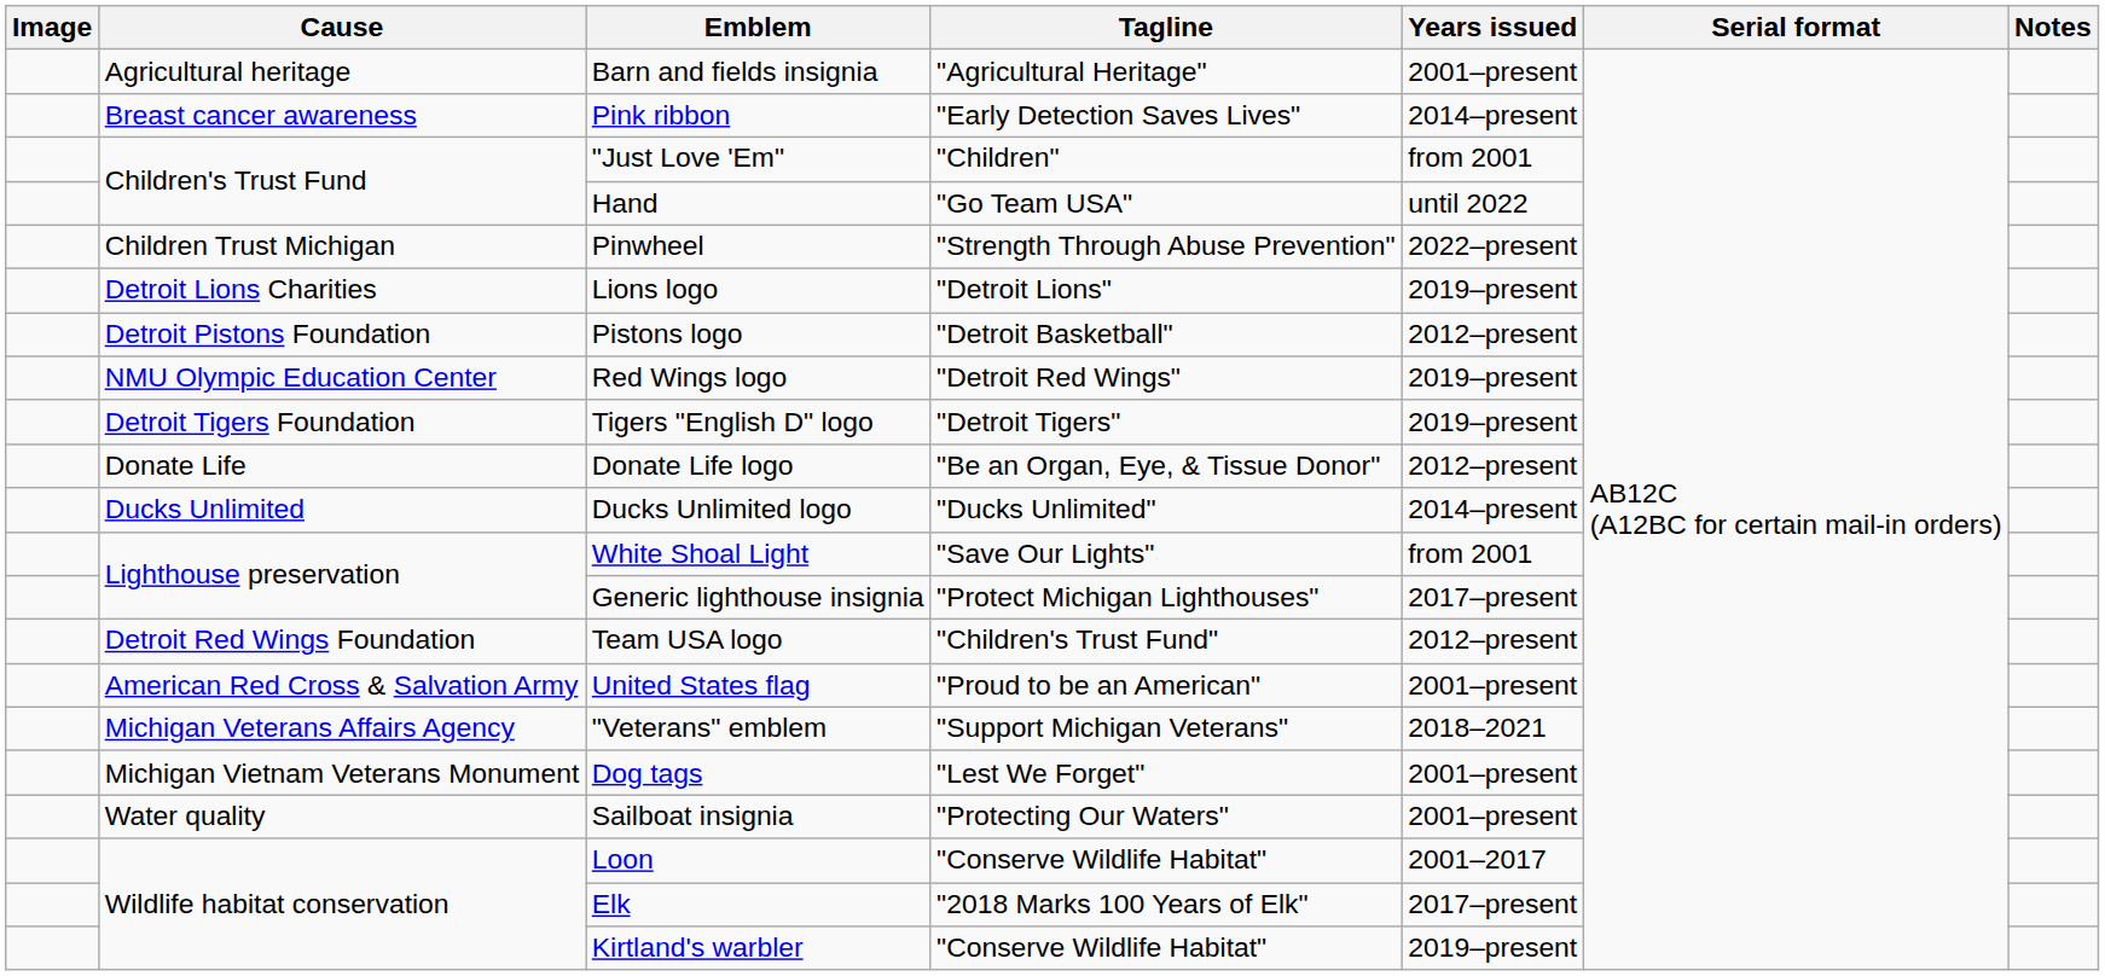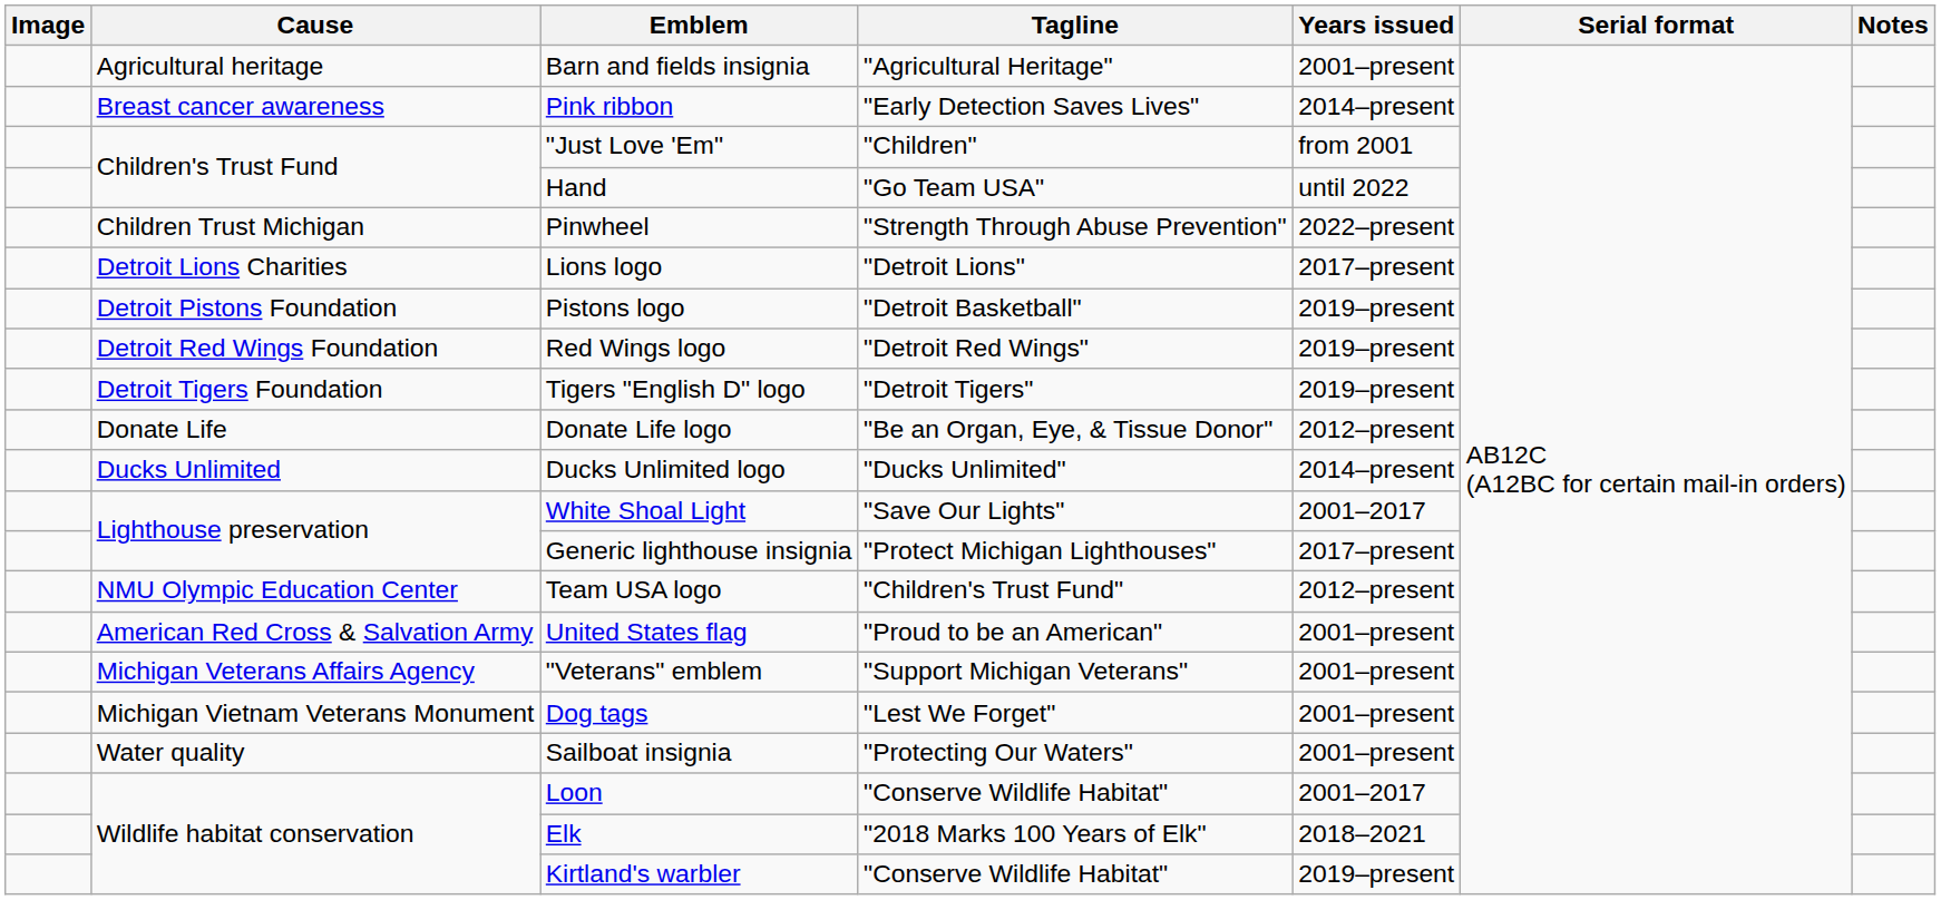Lions logo | Years issued: 2019–present -> 2017–present
Pistons logo | Years issued: 2012–present -> 2019–present
Red Wings logo | Cause: NMU Olympic Education Center -> Detroit Red Wings Foundation
White Shoal Light | Years issued: from 2001 -> 2001–2017
Team USA logo | Cause: Detroit Red Wings Foundation -> NMU Olympic Education Center
"Veterans" emblem | Years issued: 2018–2021 -> 2001–present
Elk | Years issued: 2017–present -> 2018–2021
